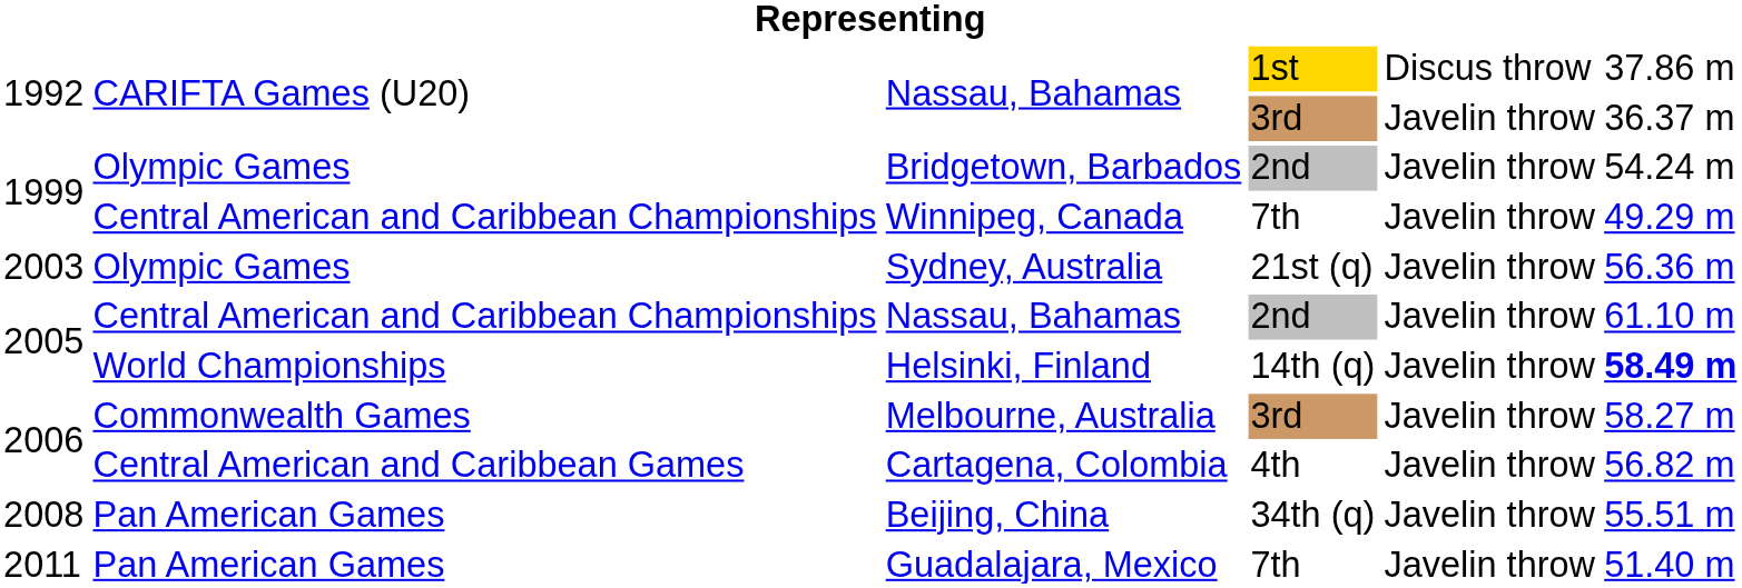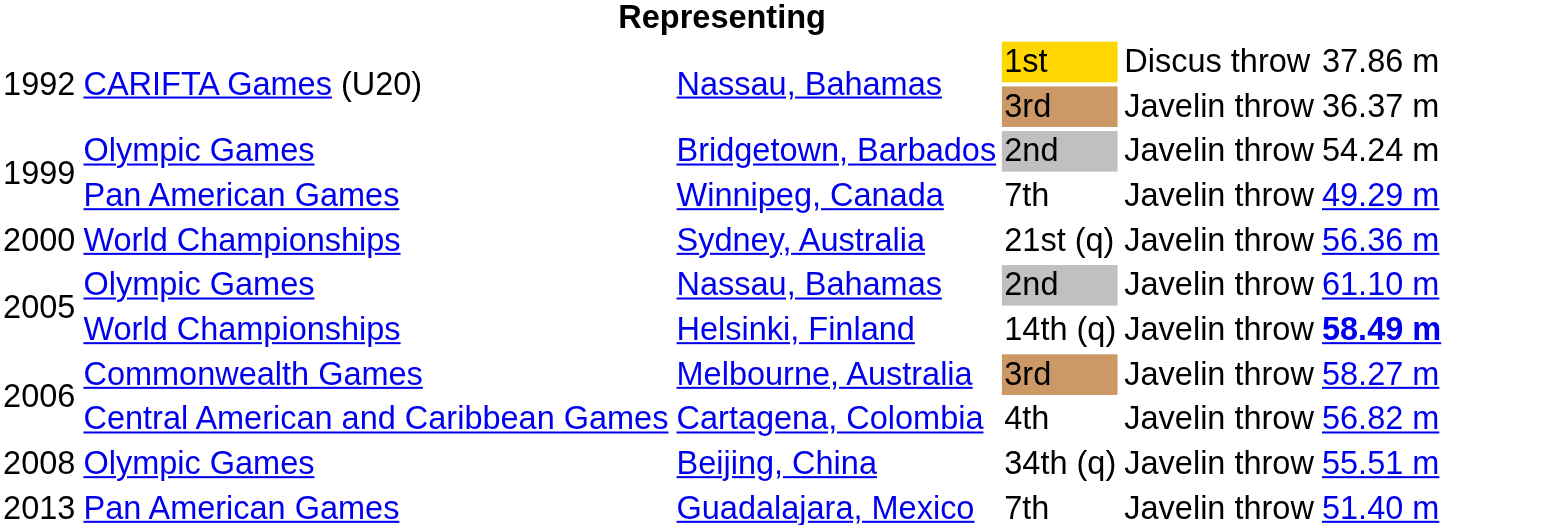Winnipeg, Canada | column 2: Central American and Caribbean Championships -> Pan American Games
Sydney, Australia | column 1: 2003 -> 2000
Sydney, Australia | column 2: Olympic Games -> World Championships
Nassau, Bahamas / 2nd | column 2: Central American and Caribbean Championships -> Olympic Games
Beijing, China | column 2: Pan American Games -> Olympic Games
Guadalajara, Mexico | column 1: 2011 -> 2013
